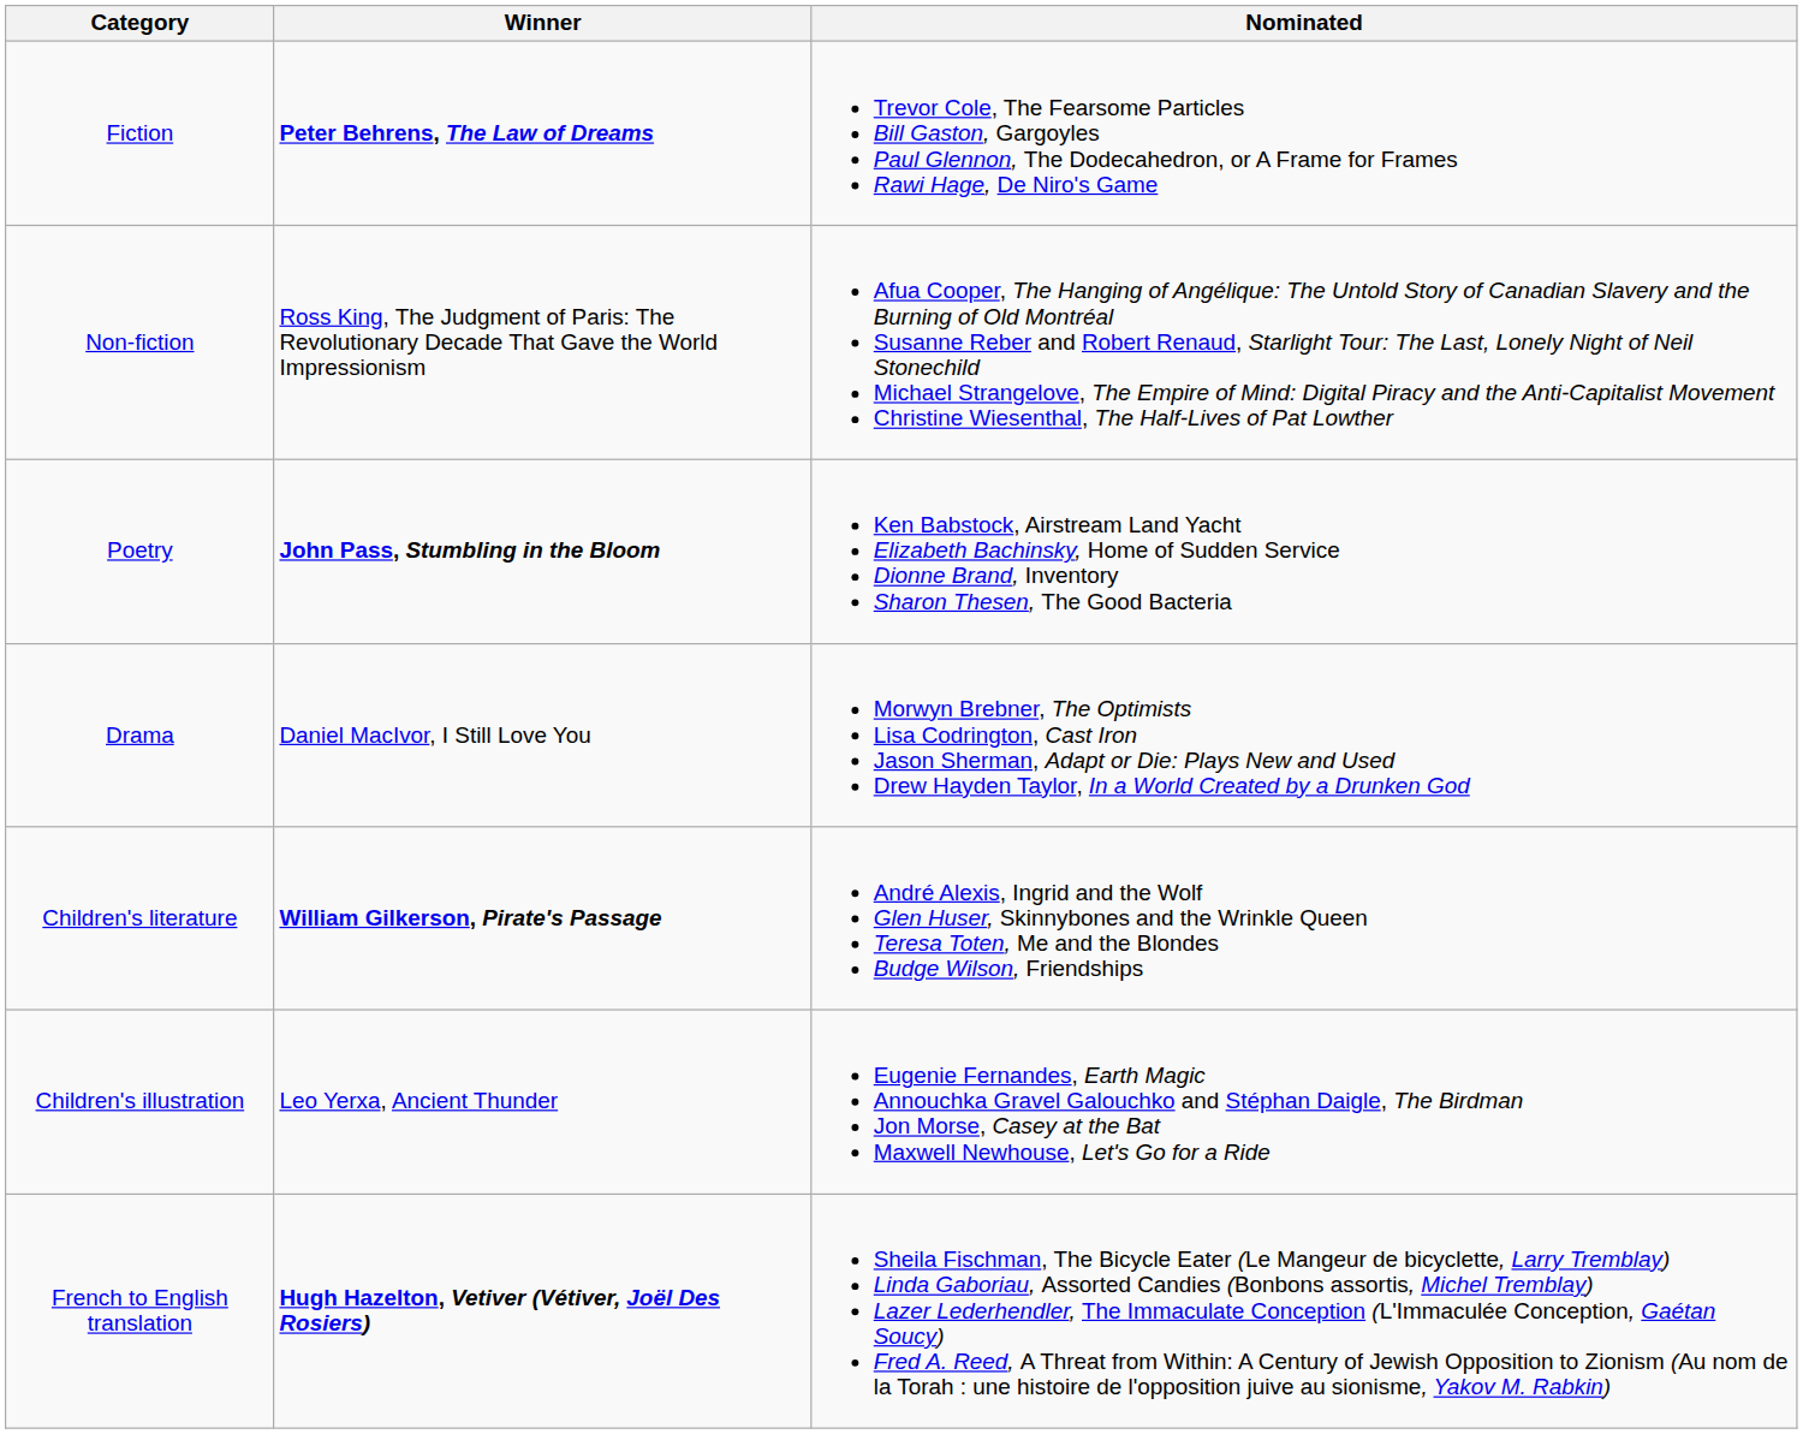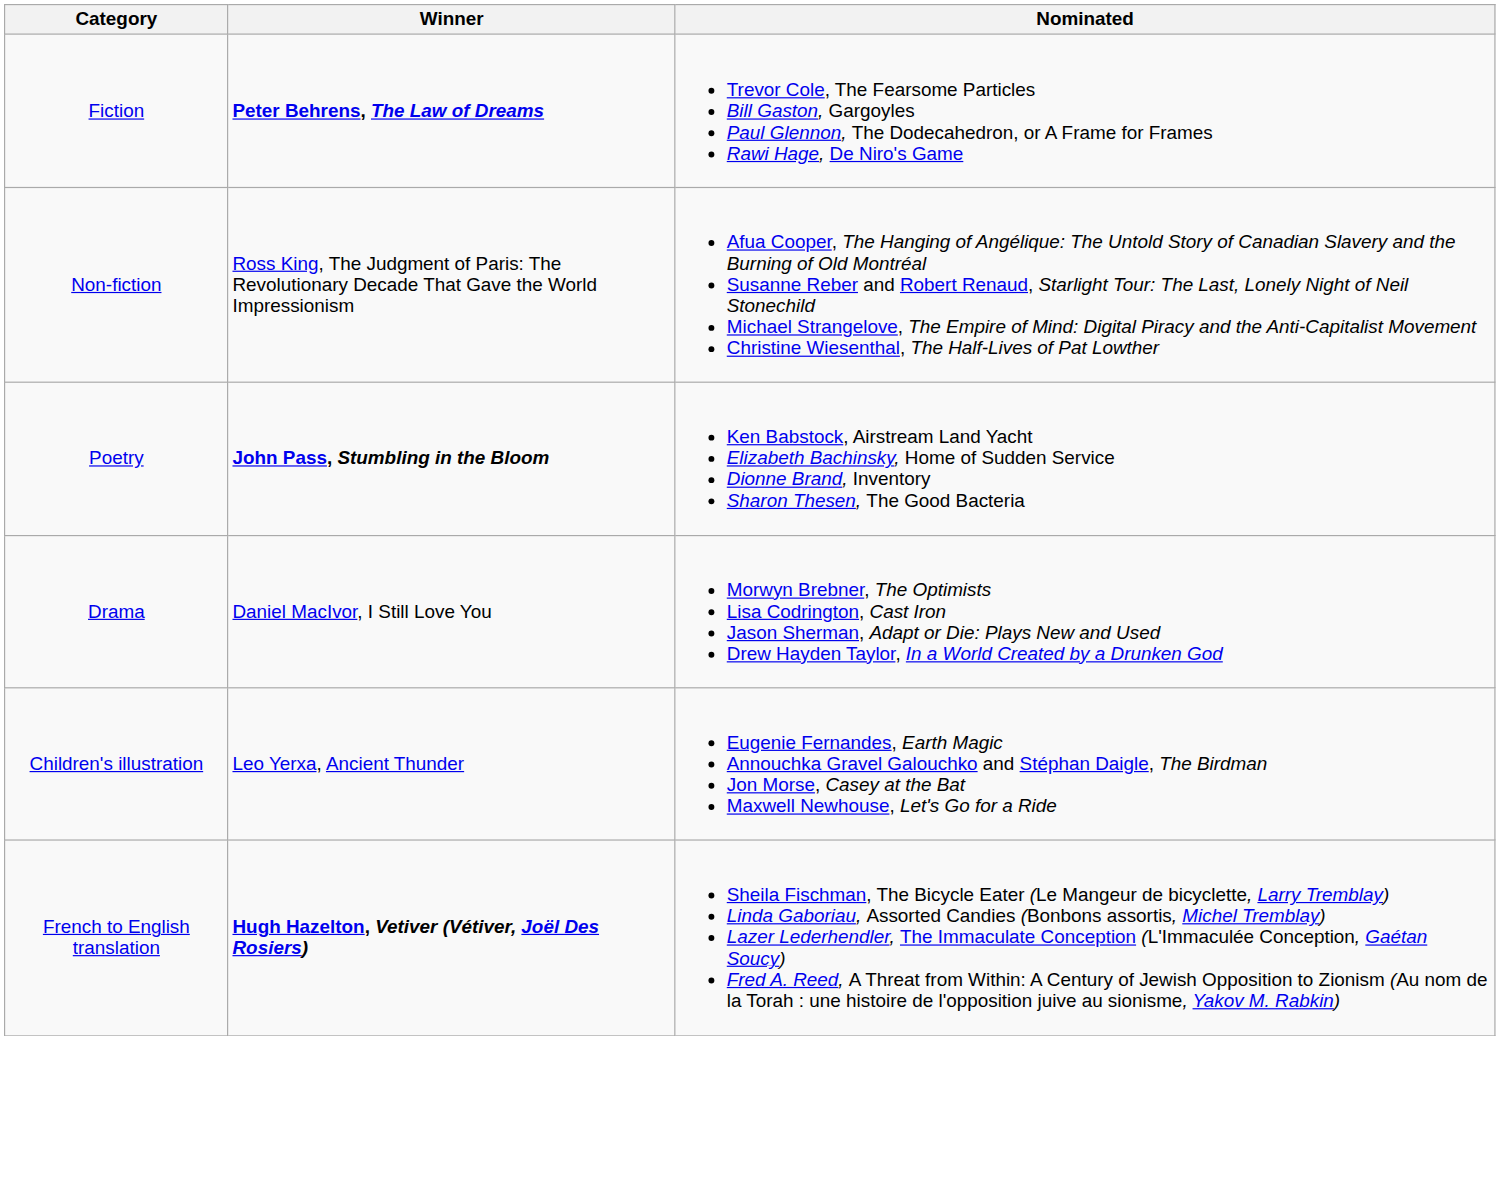- row: Children's literature | William Gilkerson, Pirate's Passage | André Alexis, Ingrid and the Wolf Glen Huser, Skinnybones and the Wrinkle Queen Teresa Toten, Me and the Blondes Budge Wilson, Friendships
